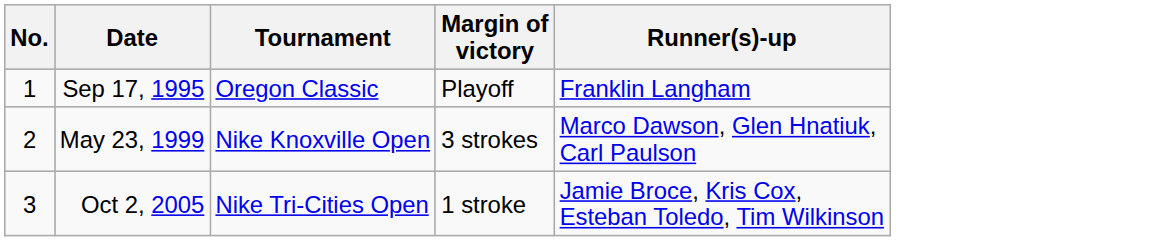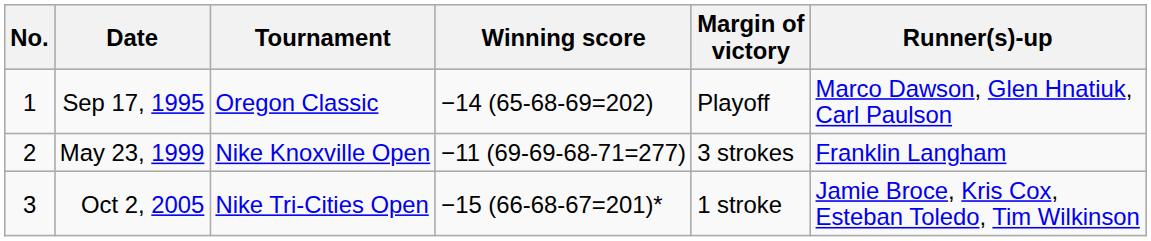+ column: Winning score | −14 (65-68-69=202) | −11 (69-69-68-71=277) | −15 (66-68-67=201)*
Sep 17, 1995 | Runner(s)-up: Franklin Langham -> Marco Dawson, Glen Hnatiuk, Carl Paulson
May 23, 1999 | Runner(s)-up: Marco Dawson, Glen Hnatiuk, Carl Paulson -> Franklin Langham
